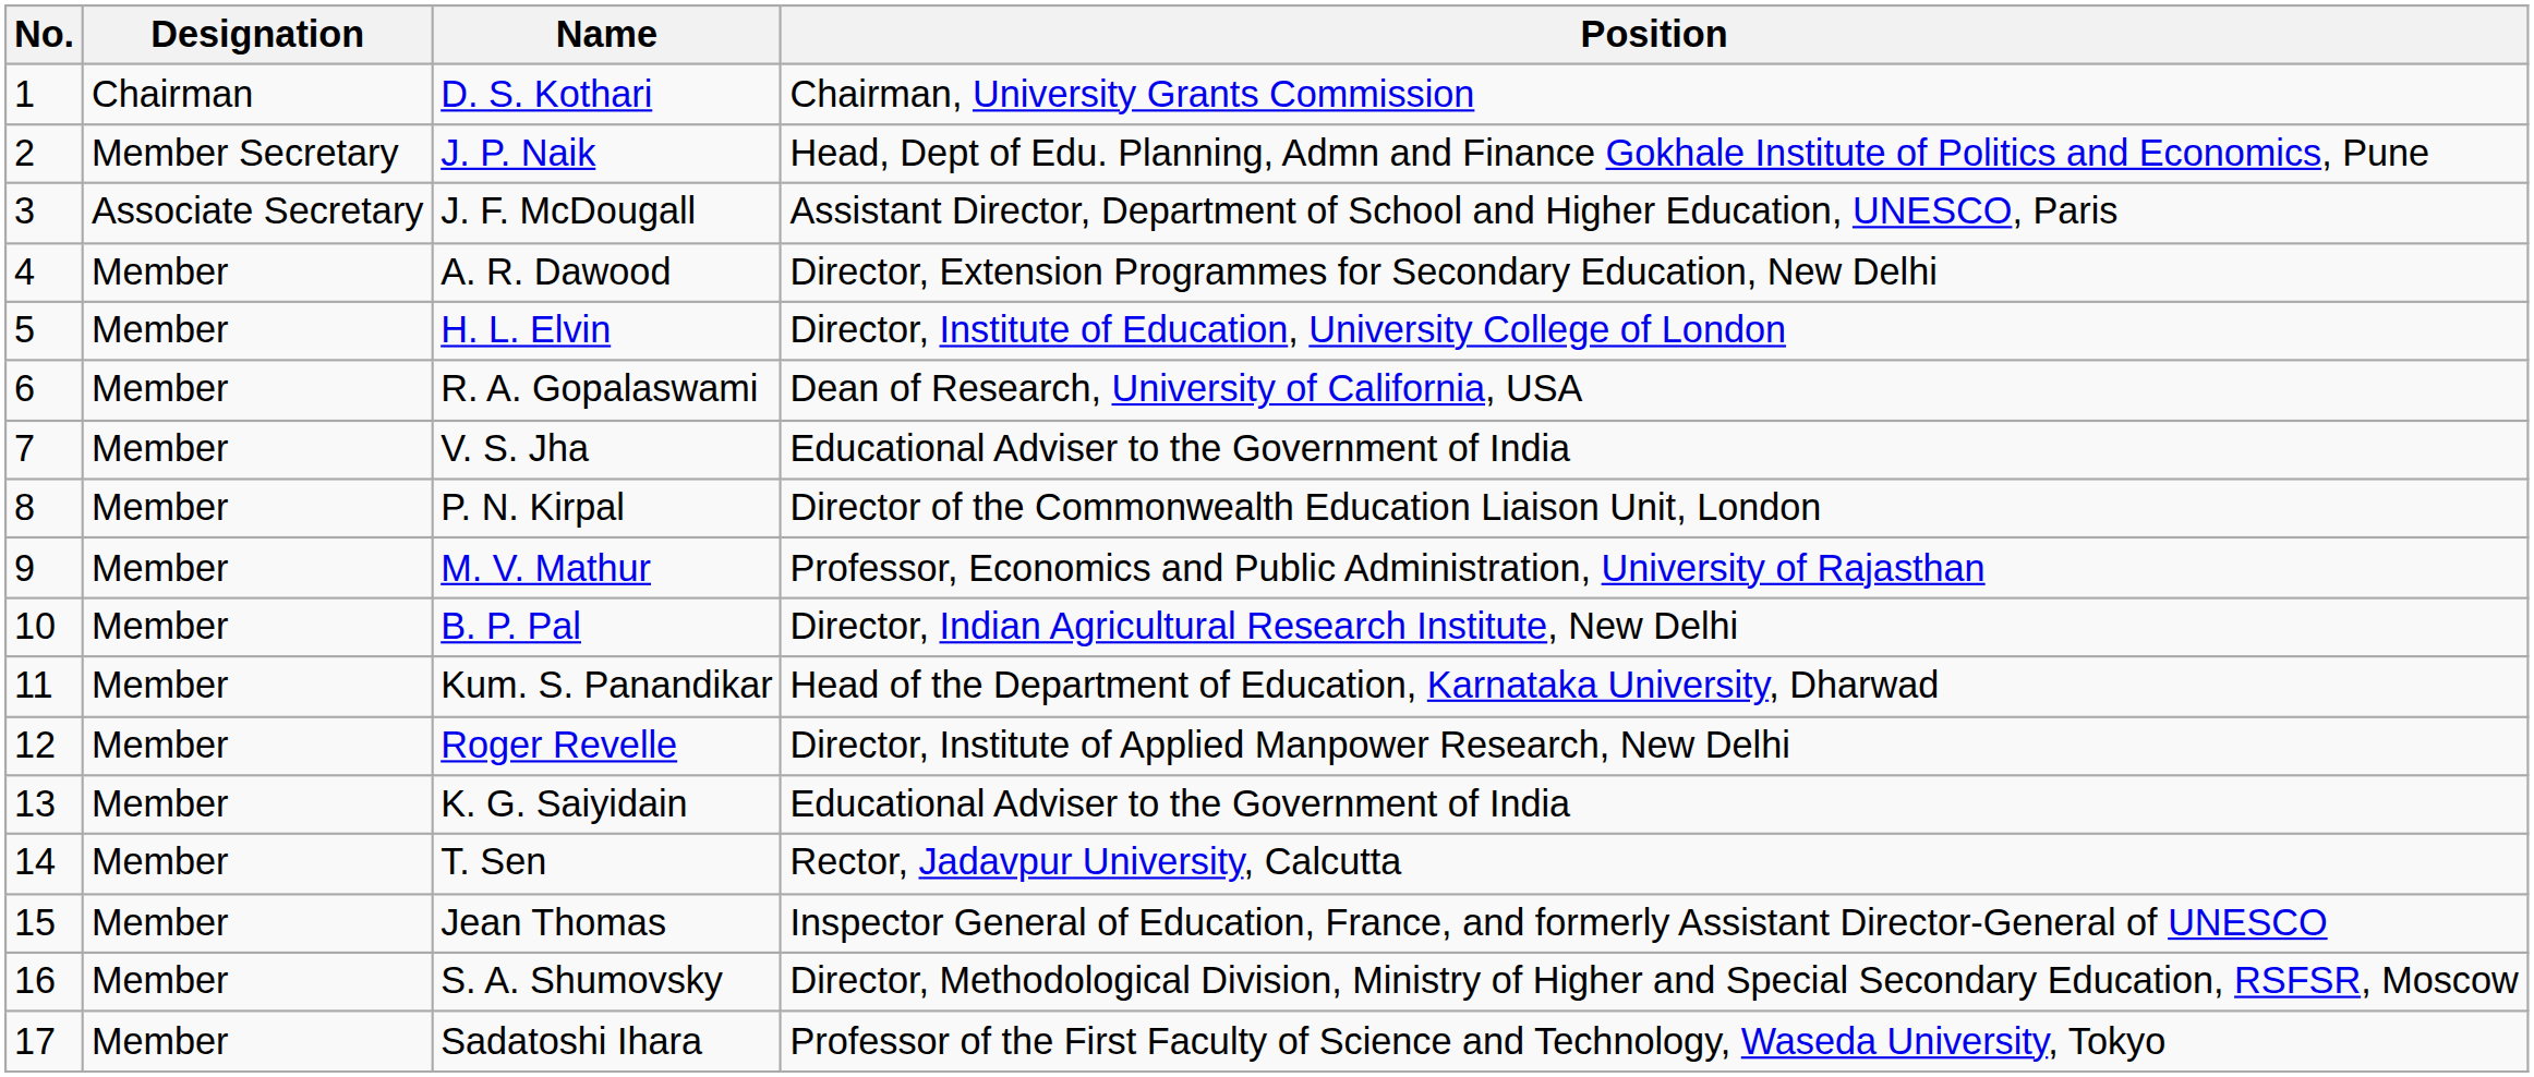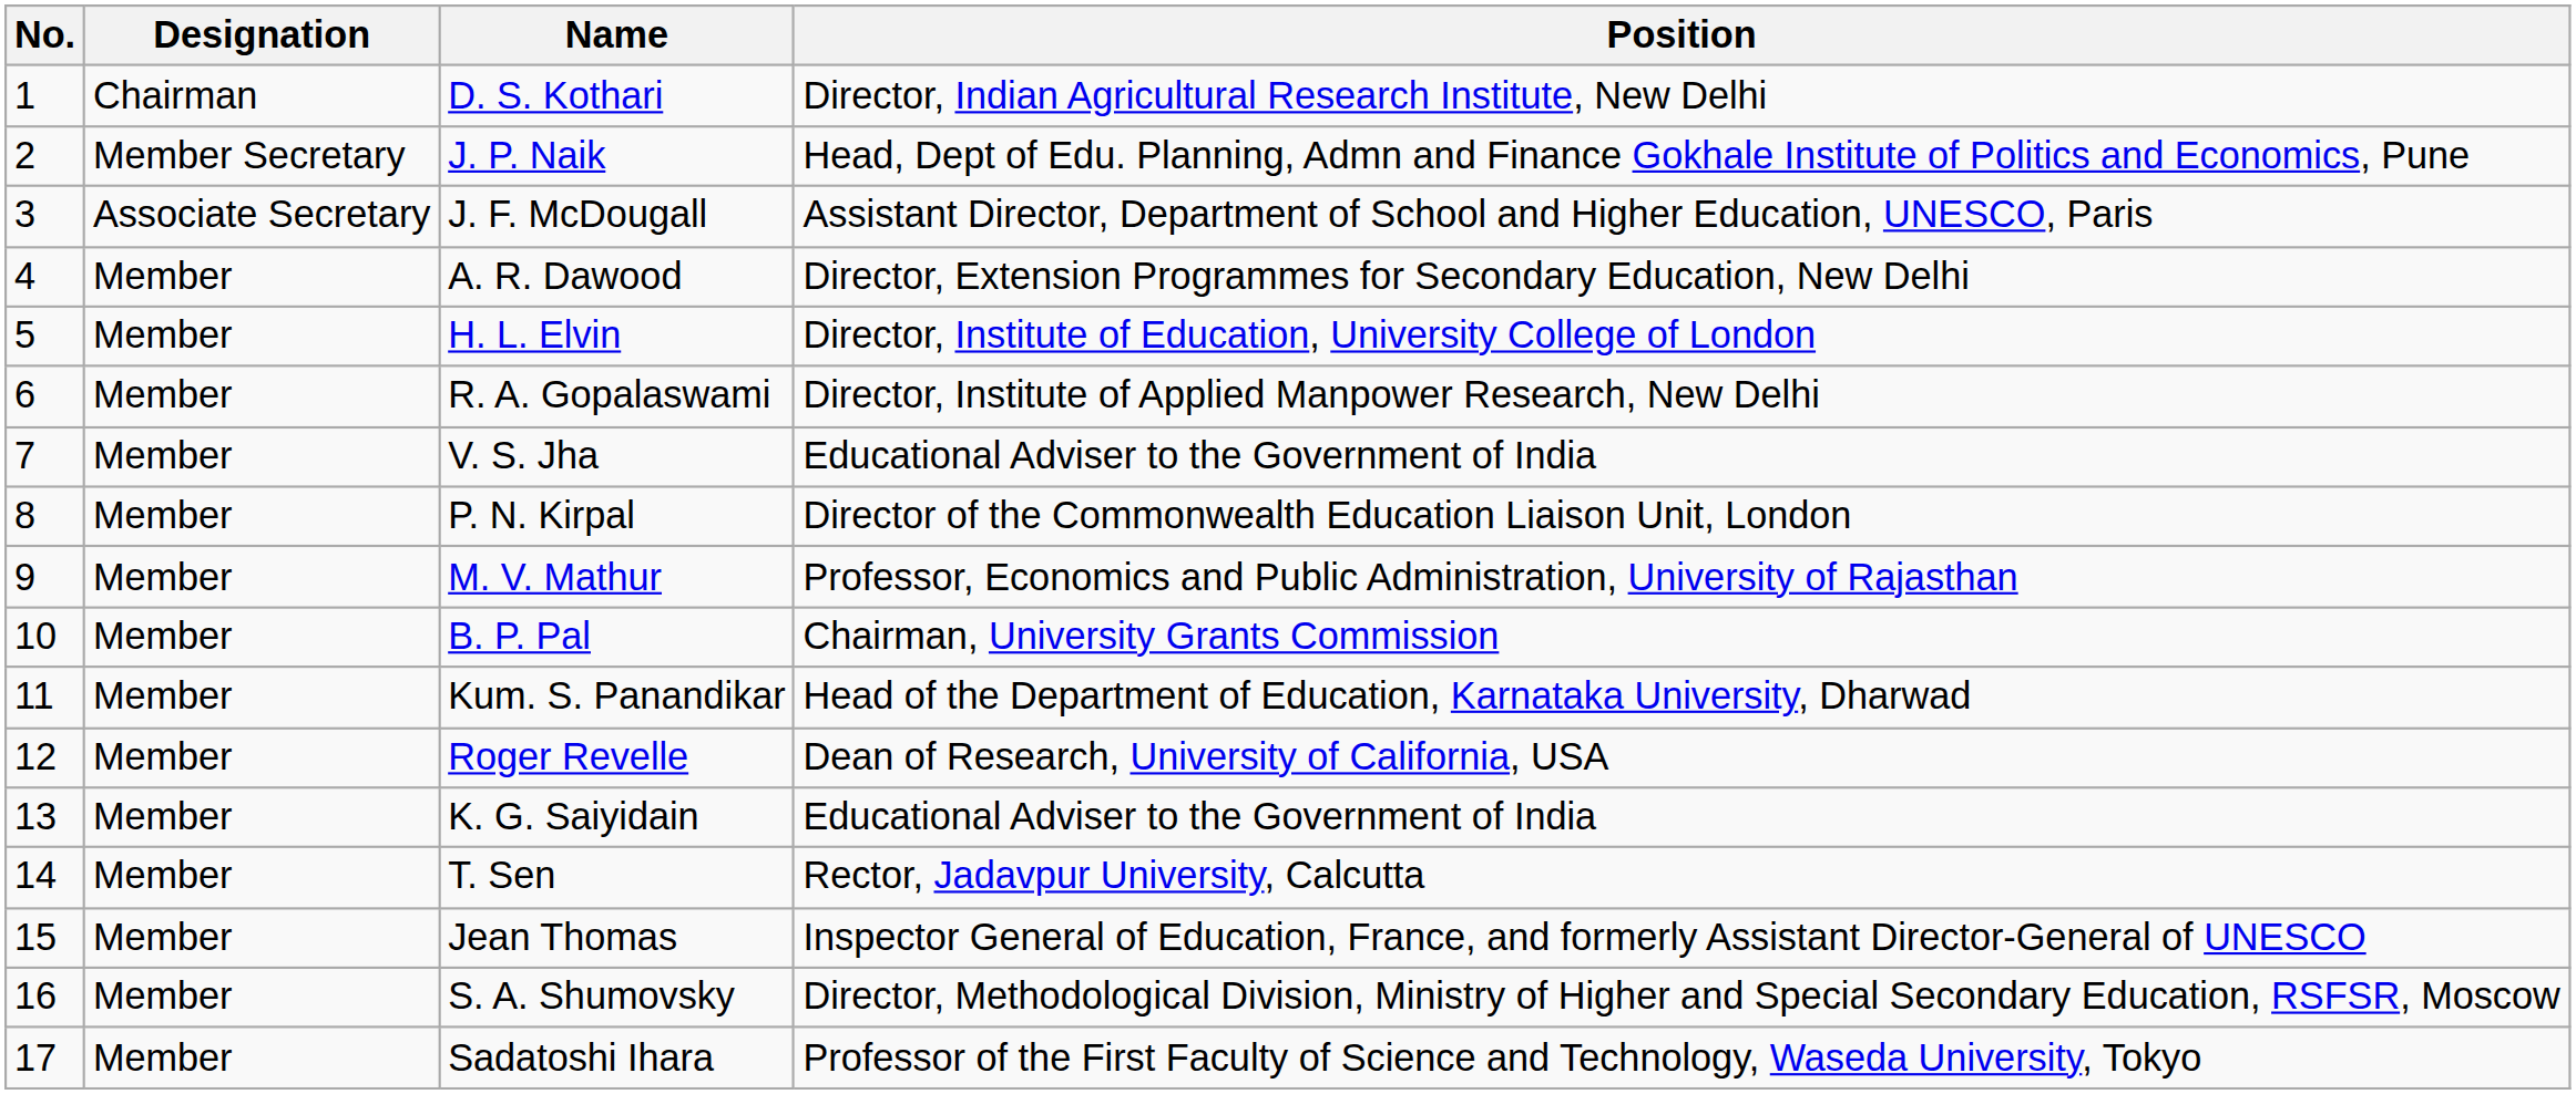D. S. Kothari | Position: Chairman, University Grants Commission -> Director, Indian Agricultural Research Institute, New Delhi
R. A. Gopalaswami | Position: Dean of Research, University of California, USA -> Director, Institute of Applied Manpower Research, New Delhi
B. P. Pal | Position: Director, Indian Agricultural Research Institute, New Delhi -> Chairman, University Grants Commission
Roger Revelle | Position: Director, Institute of Applied Manpower Research, New Delhi -> Dean of Research, University of California, USA
